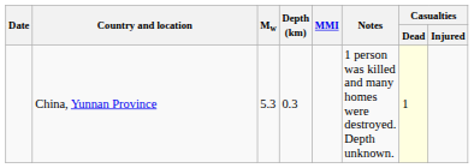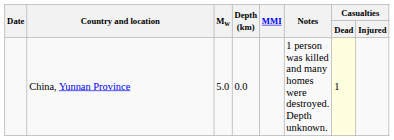China, Yunnan Province | Mw: 5.3 -> 5.0
China, Yunnan Province | Depth (km): 0.3 -> 0.0
